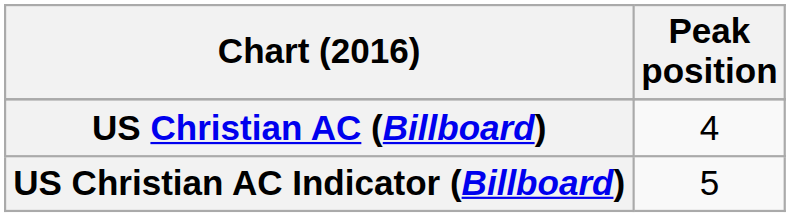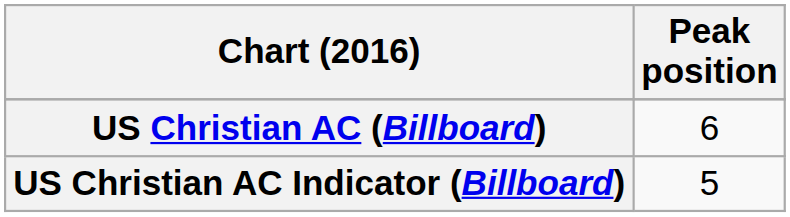US Christian AC (Billboard) | Peak position: 4 -> 6
